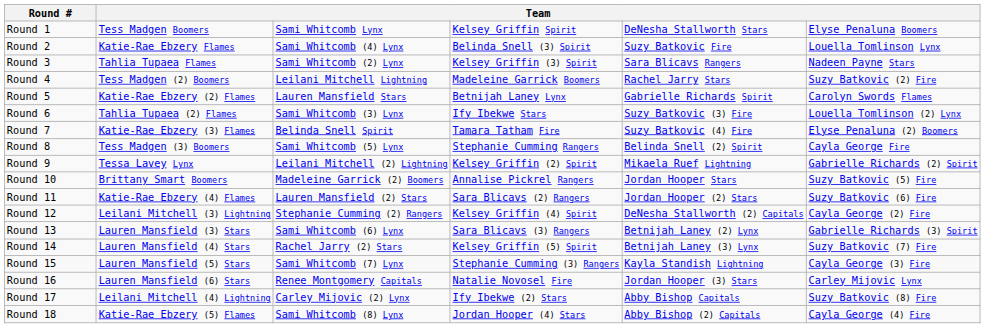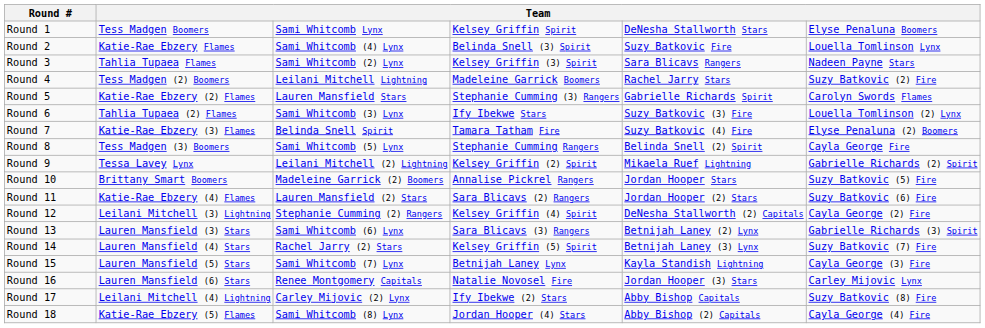Round 5 | column 4: Betnijah Laney Lynx -> Stephanie Cumming (3) Rangers
Round 15 | column 4: Stephanie Cumming (3) Rangers -> Betnijah Laney Lynx
